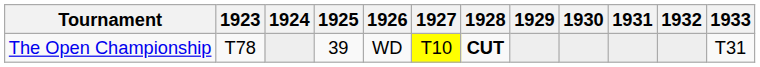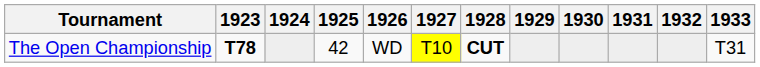The Open Championship | 1923: normal -> bold
The Open Championship | 1925: 39 -> 42
